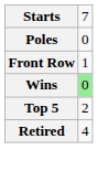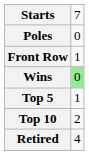Top 5 | column 2: 2 -> 1
+ row: Top 10 | 2
